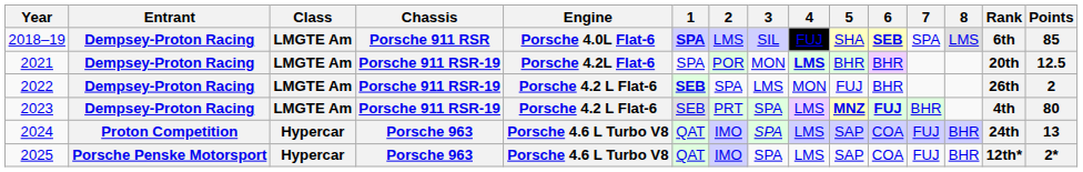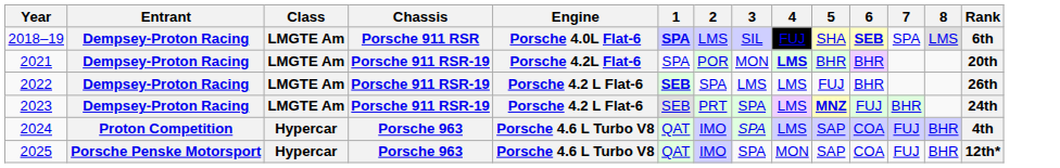- column: Points | 85 | 12.5 | 2 | 80 | 13 | 2*
2022 | 4: MON -> LMS
2023 | 6: bold -> normal
2023 | Rank: 4th -> 24th
2024 | Rank: 24th -> 4th
2025 | 4: LMS -> MON
